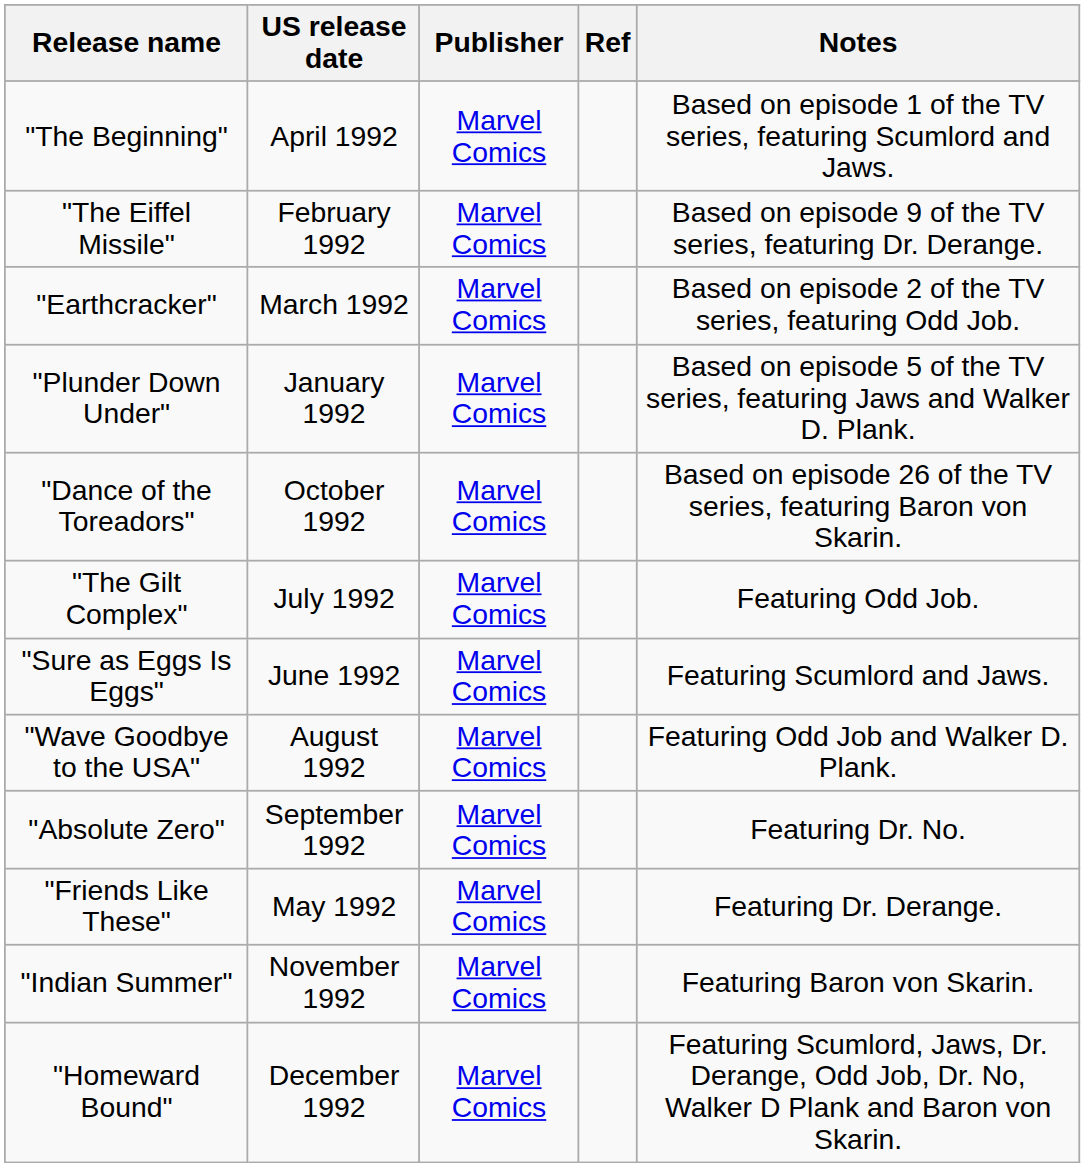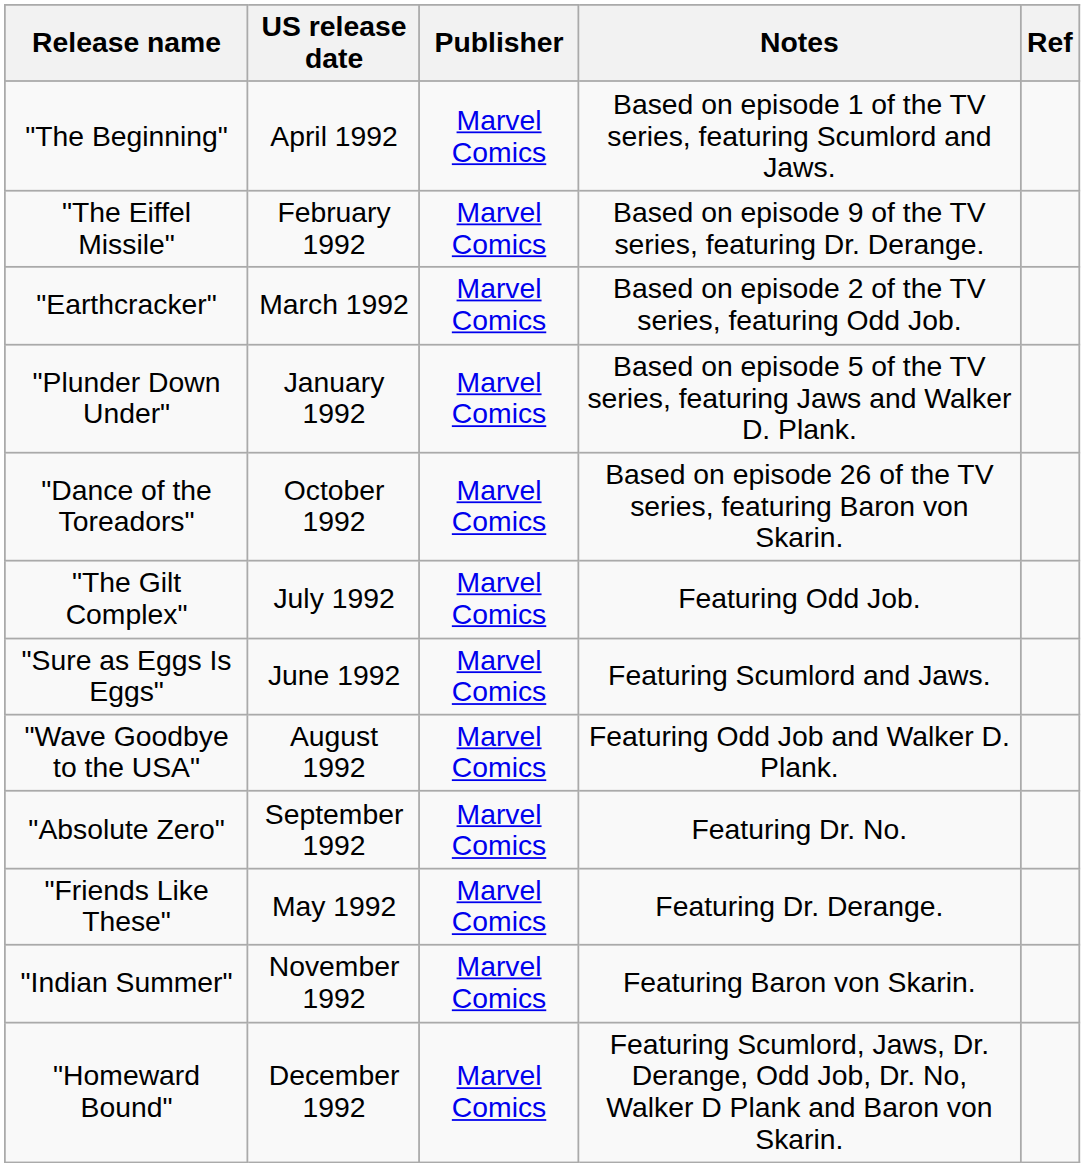columns swapped: Notes <-> Ref
